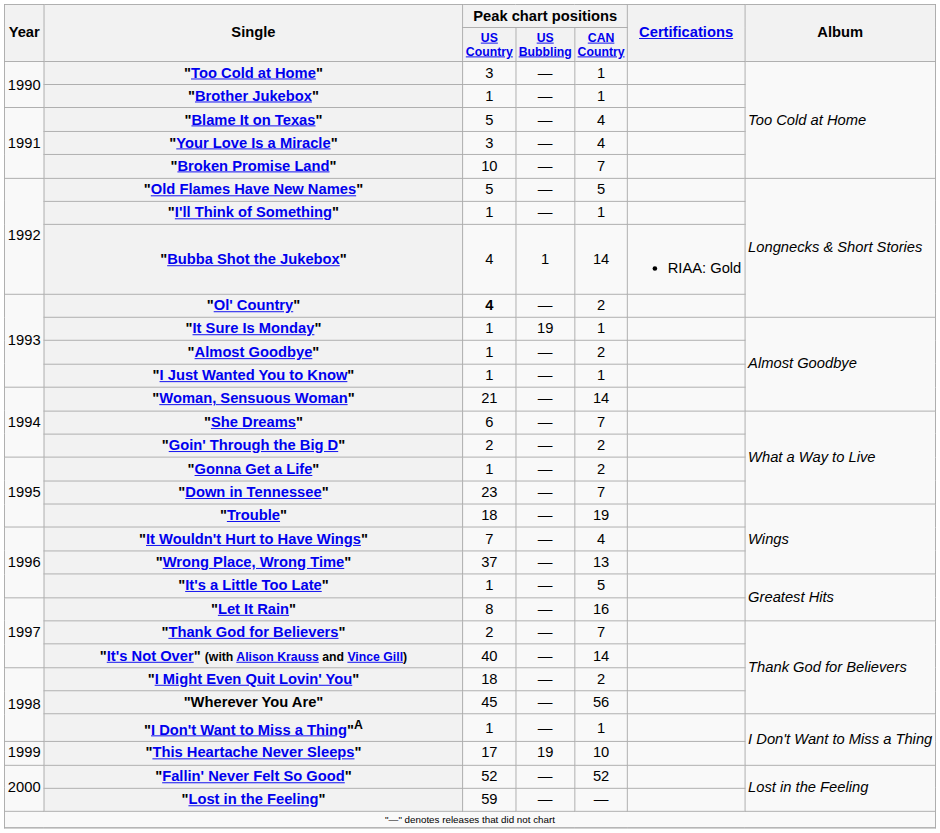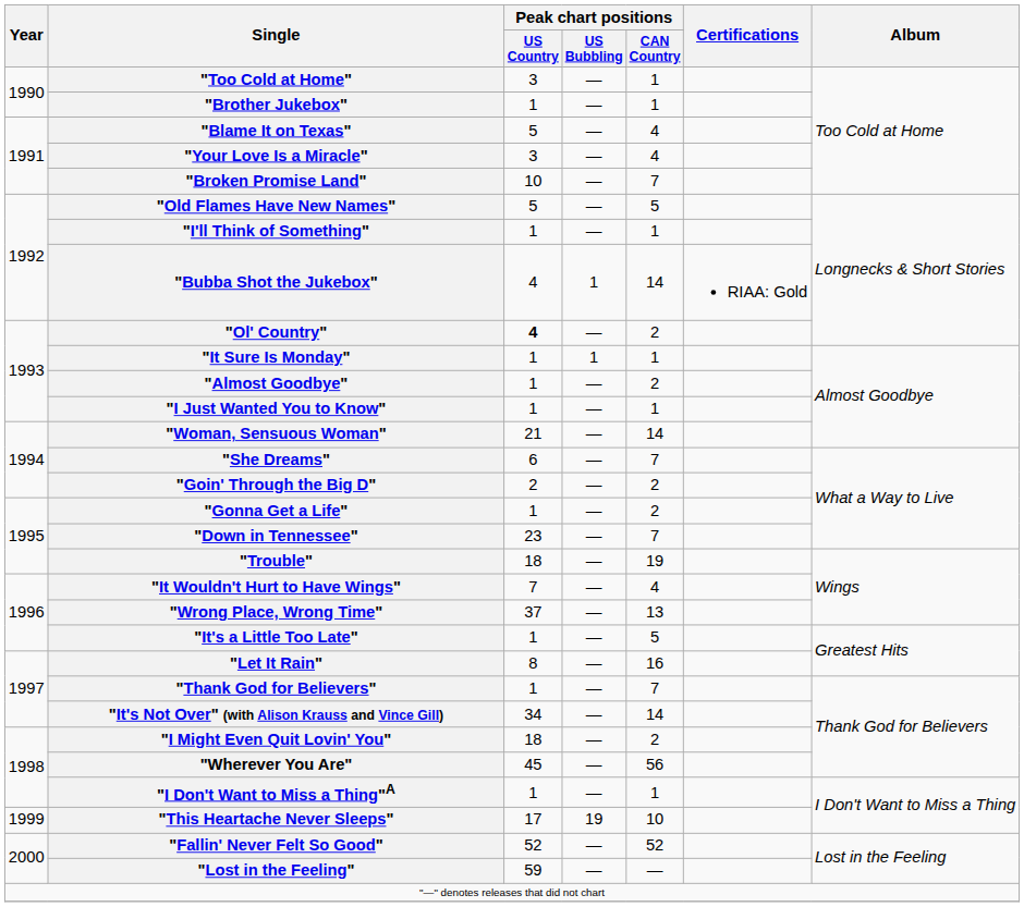"It Sure Is Monday" | Peak chart positions / US Bubbling: 19 -> 1
"Thank God for Believers" | Peak chart positions / US Country: 2 -> 1
"It's Not Over" (with Alison Krauss and Vince Gill) | Peak chart positions / US Country: 40 -> 34
